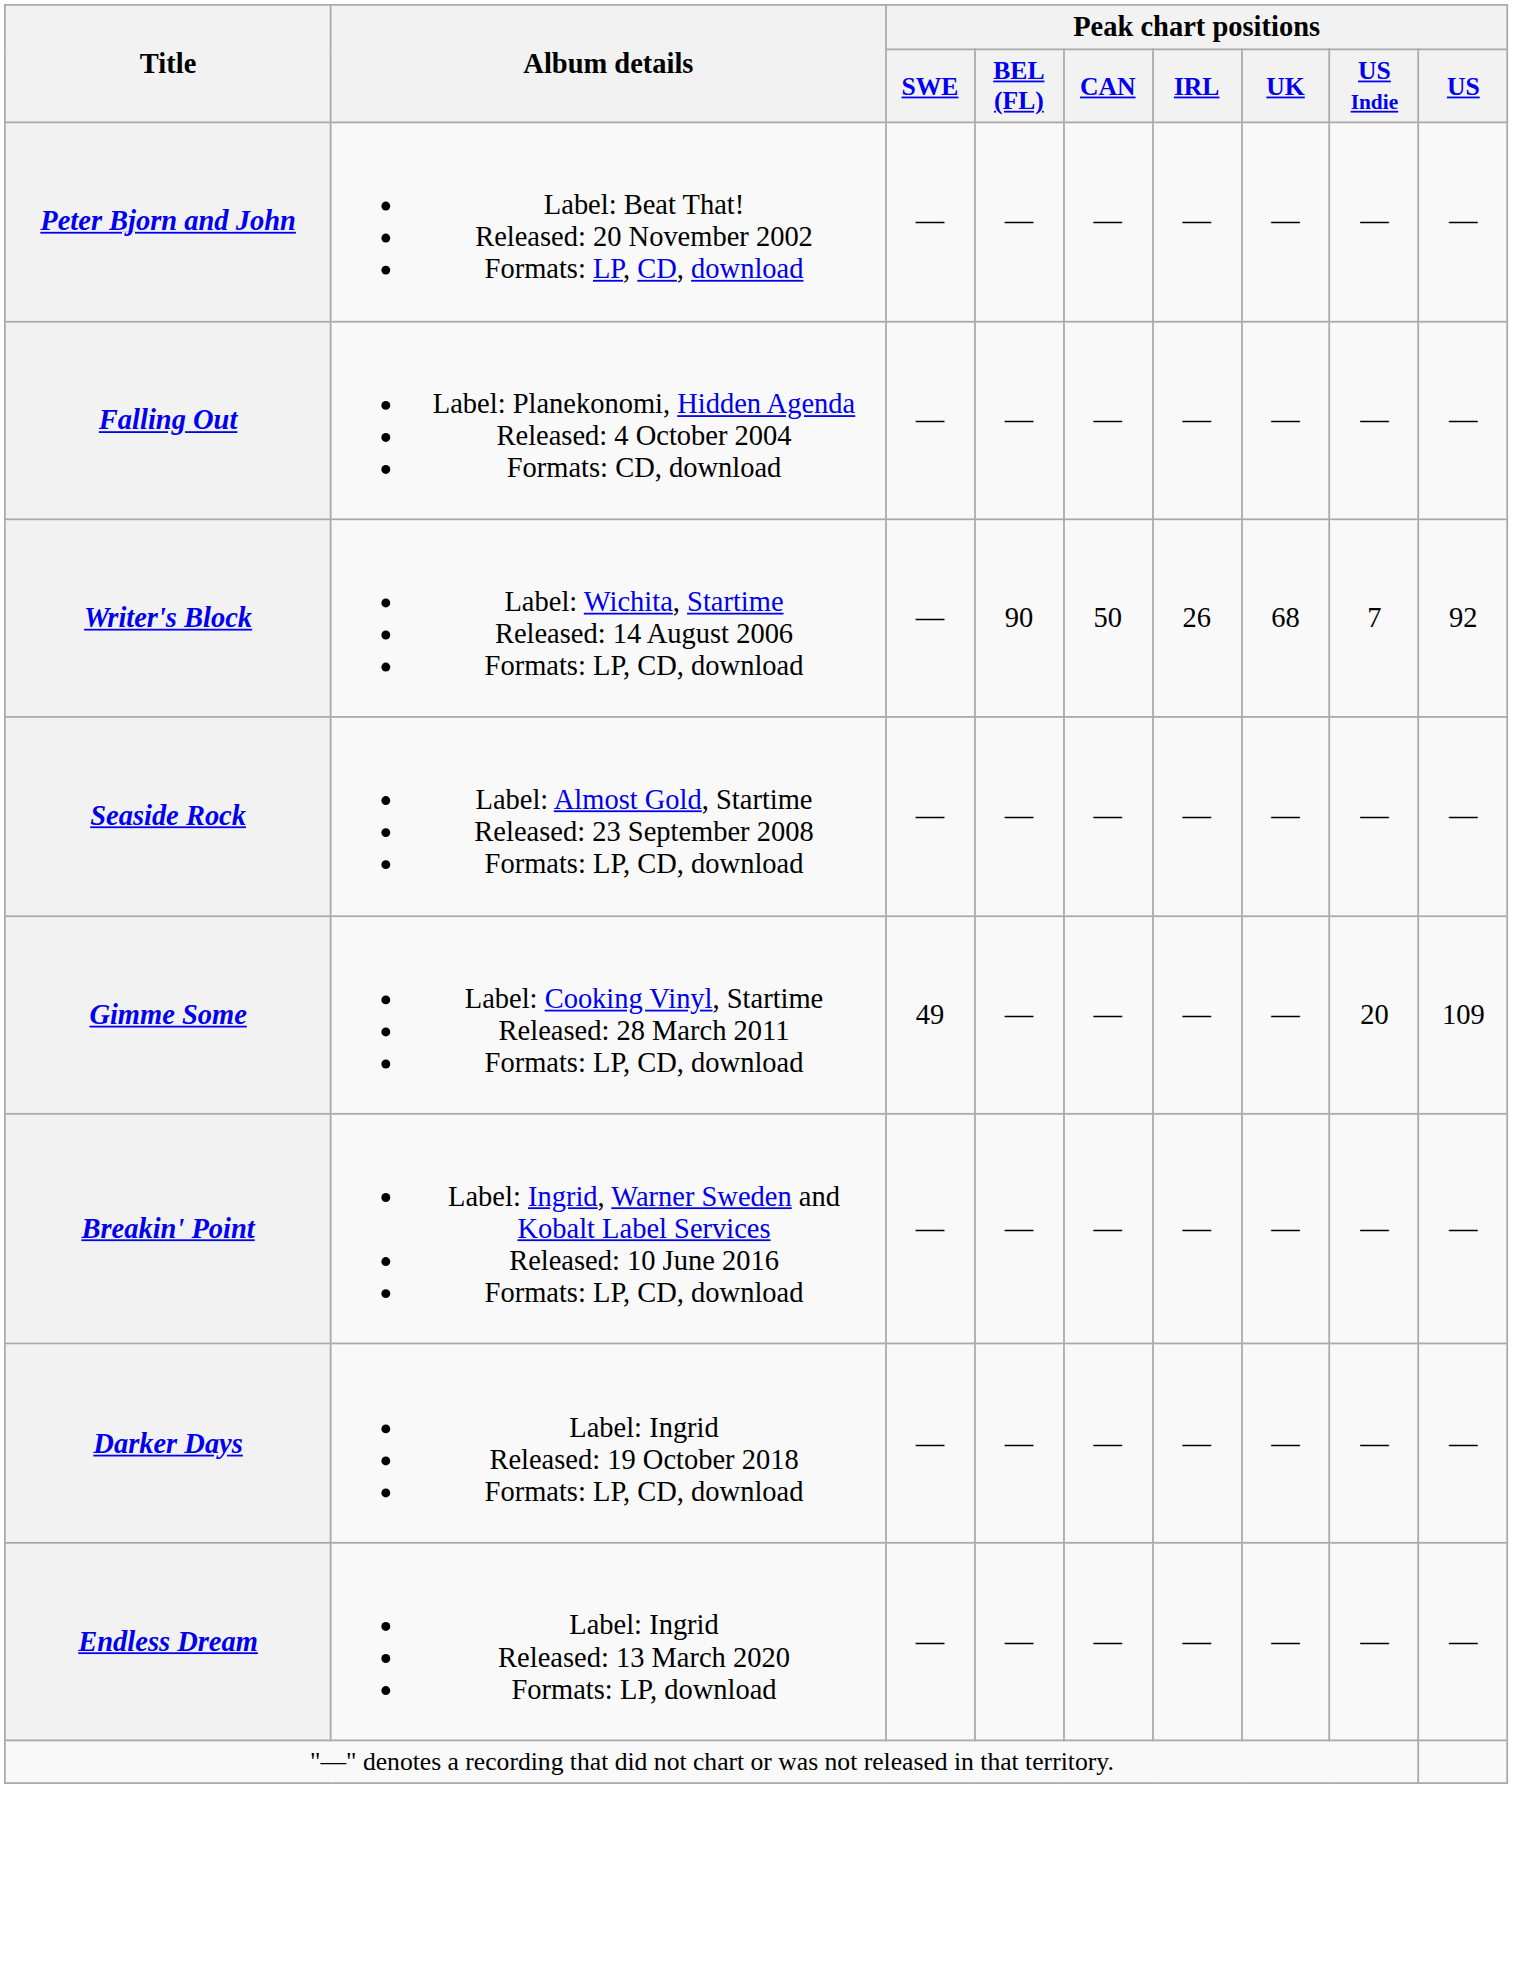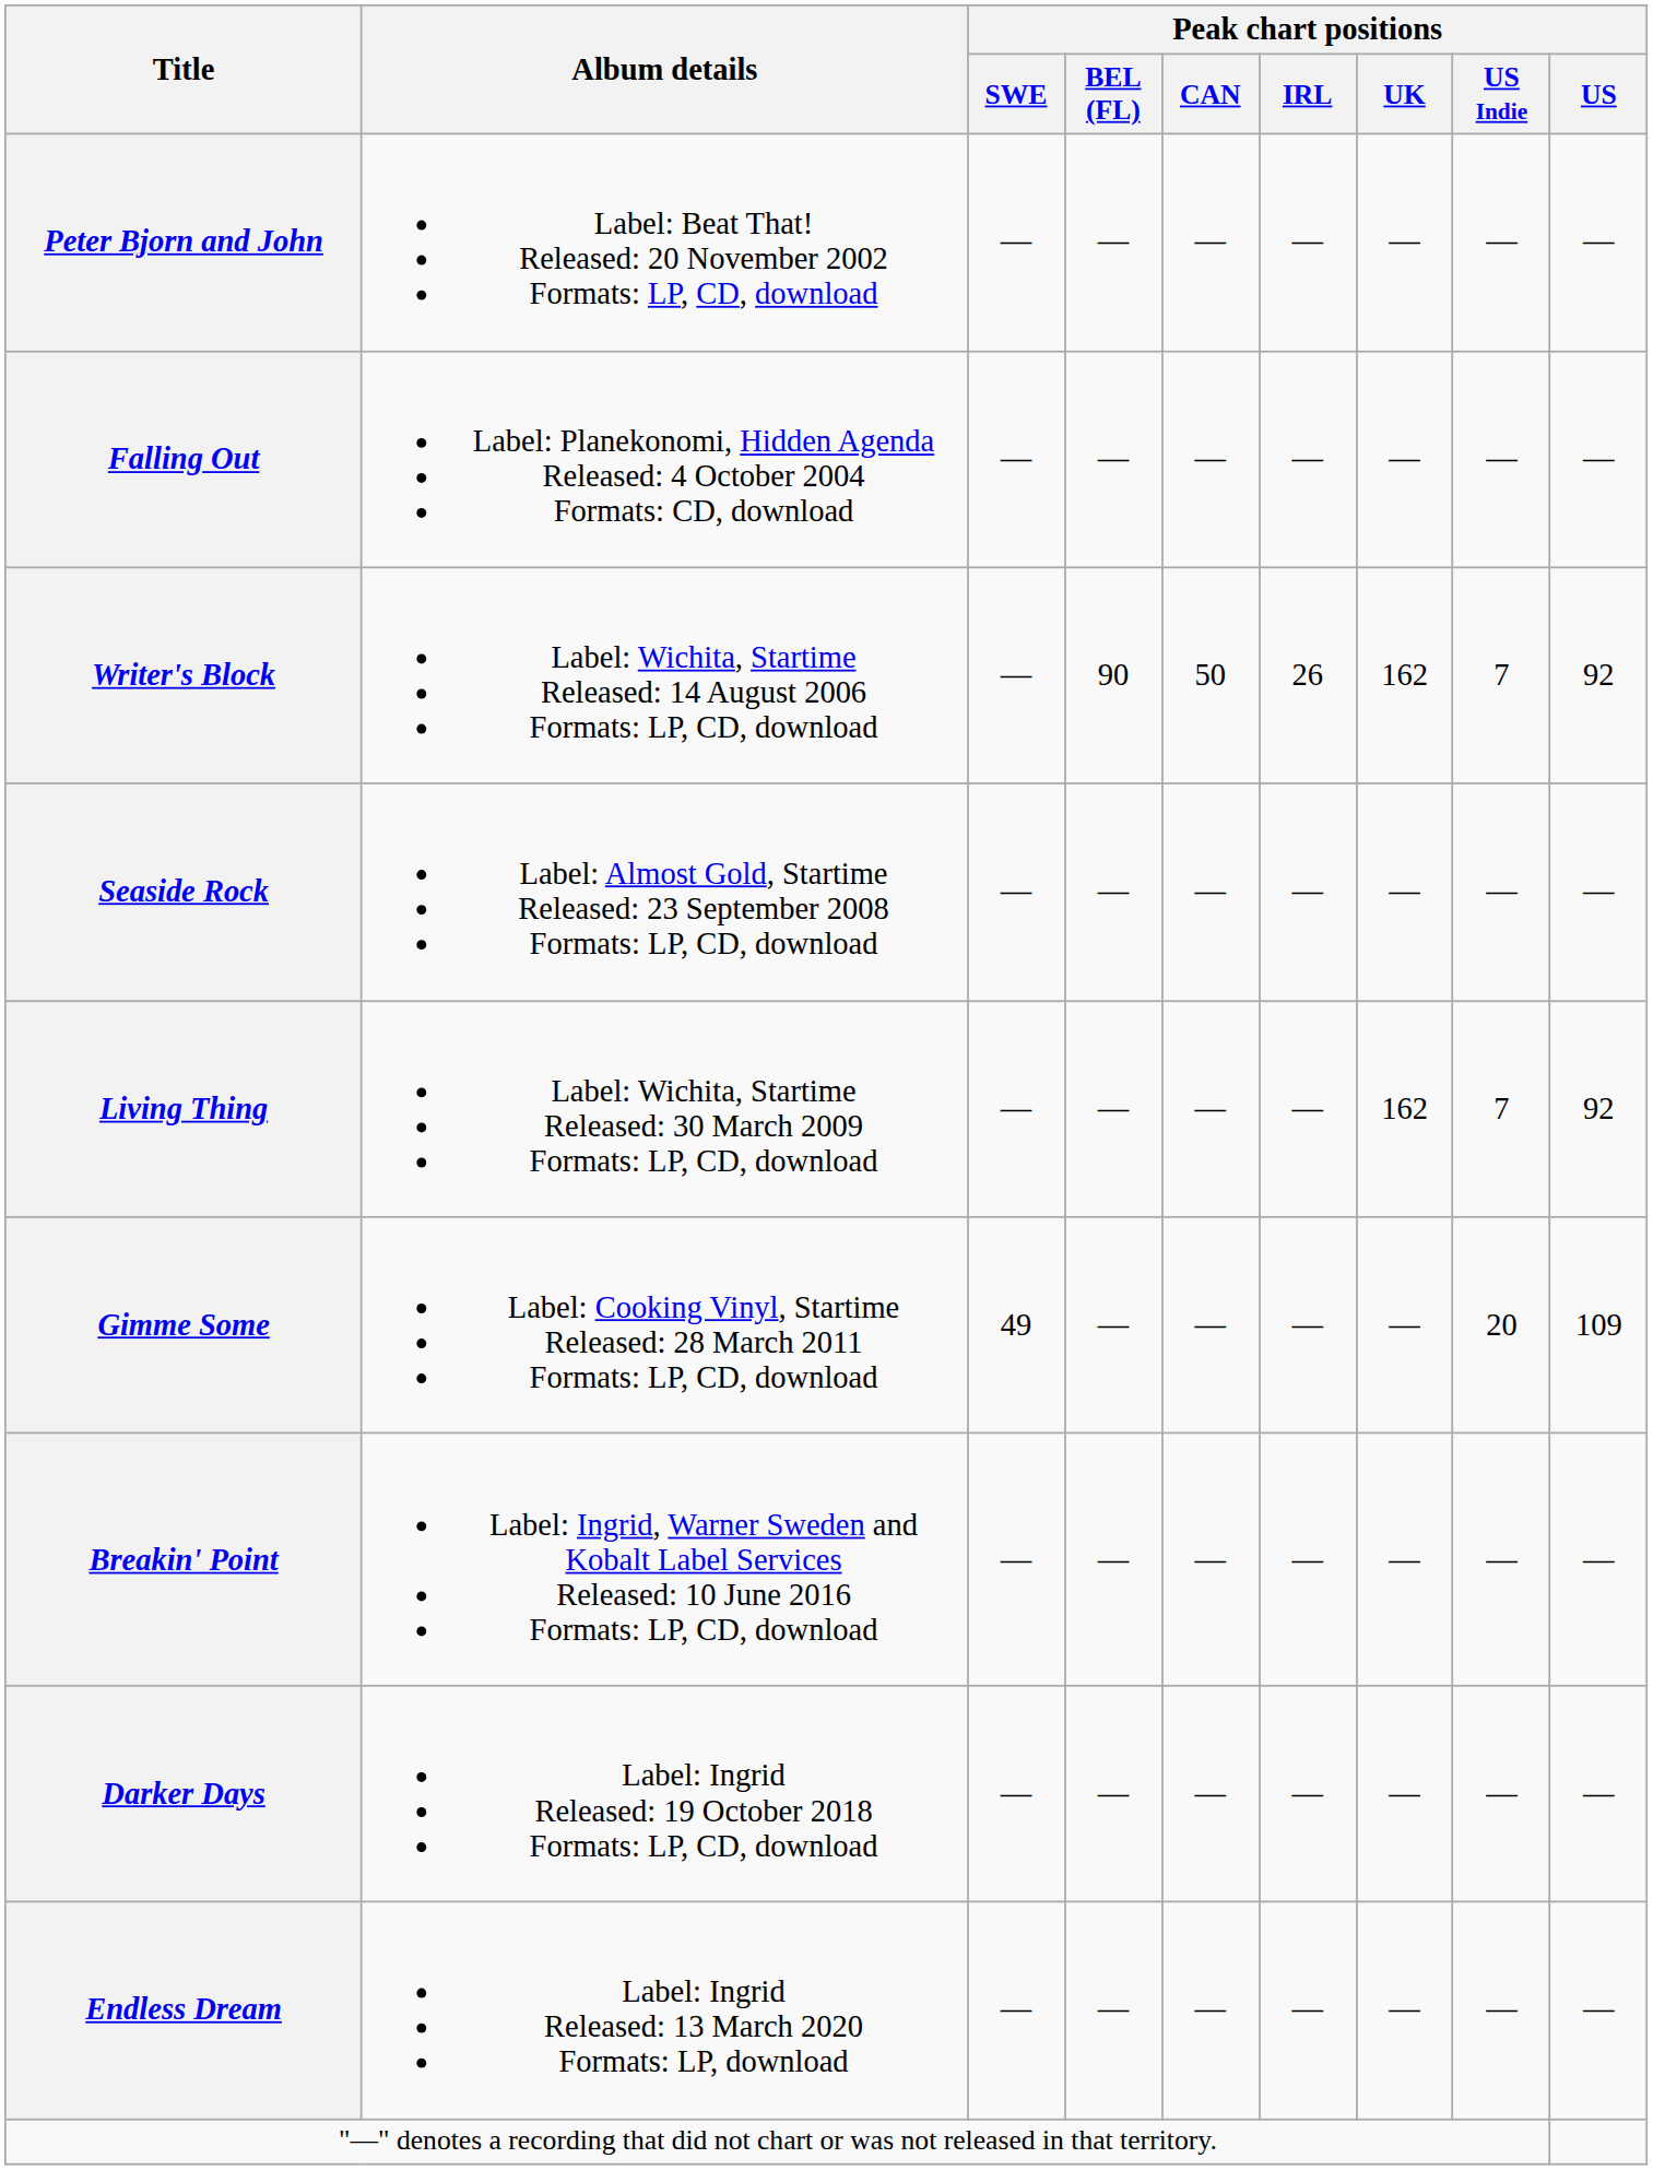Writer's Block | Peak chart positions / UK: 68 -> 162
+ row: Living Thing | Label: Wichita, Startime Released: 30 March 2009 Formats: LP, CD, download | — | — | — | — | 162 | 7 | 92
